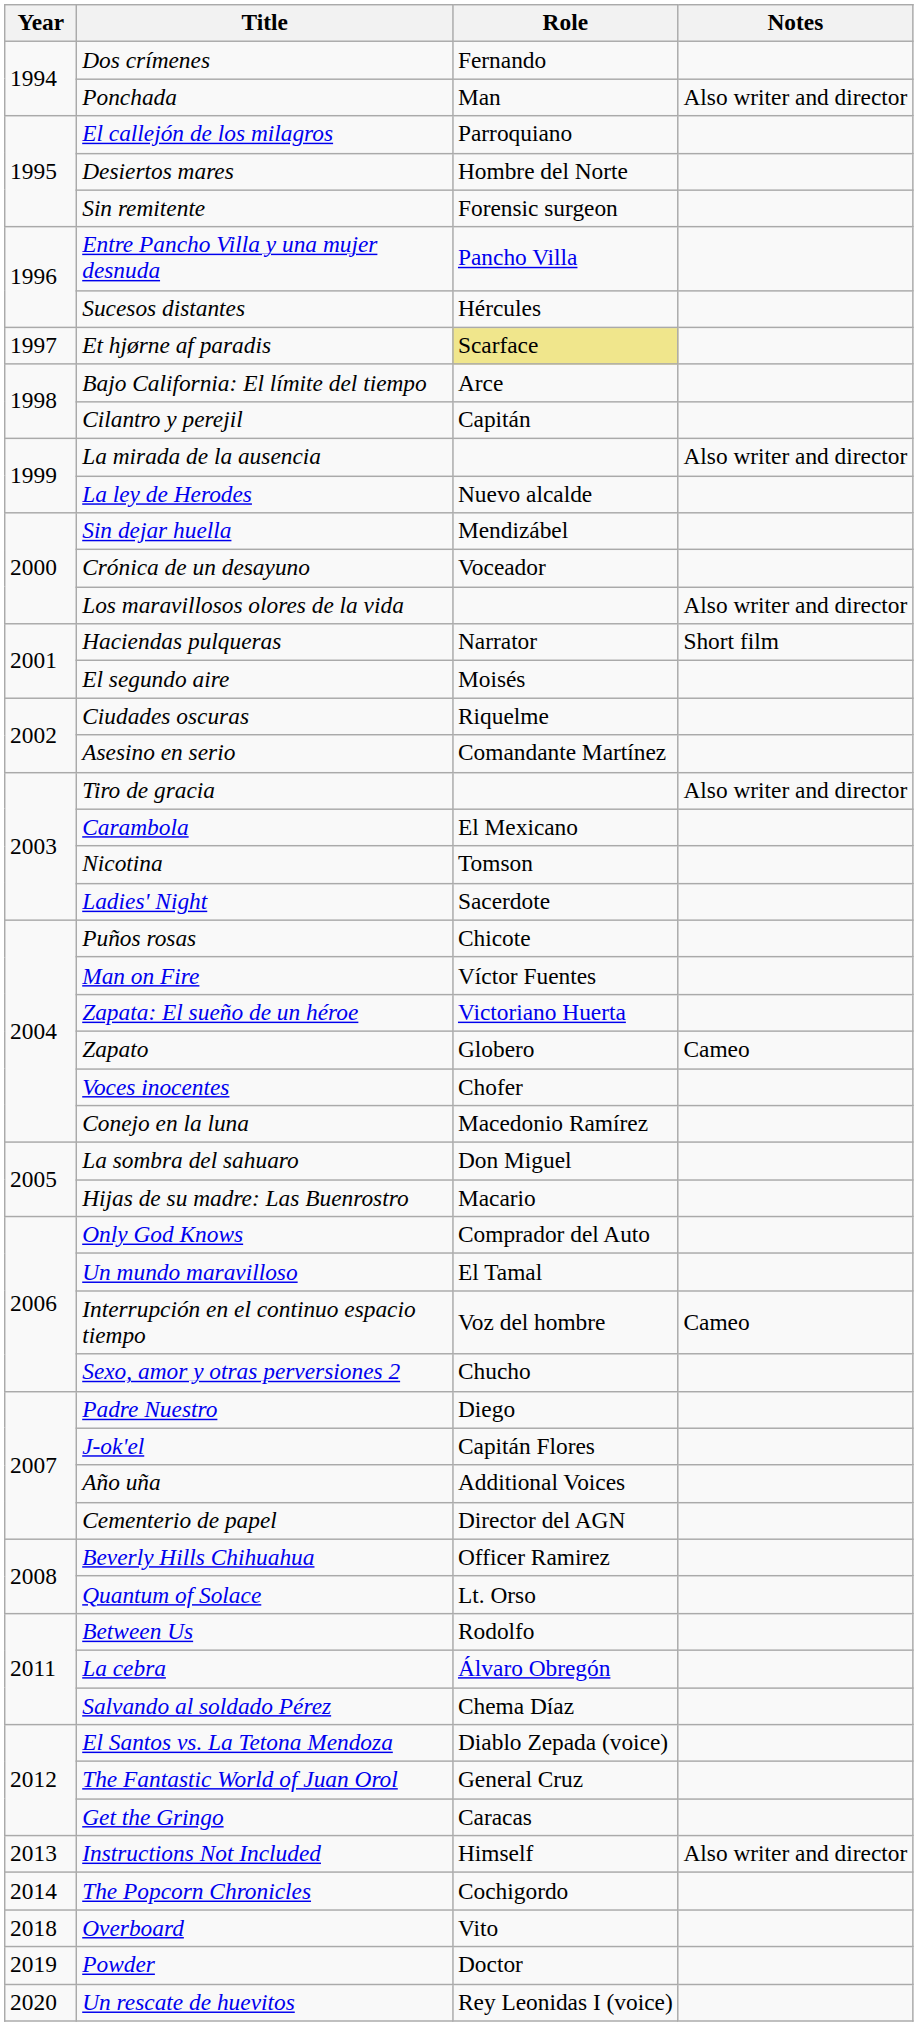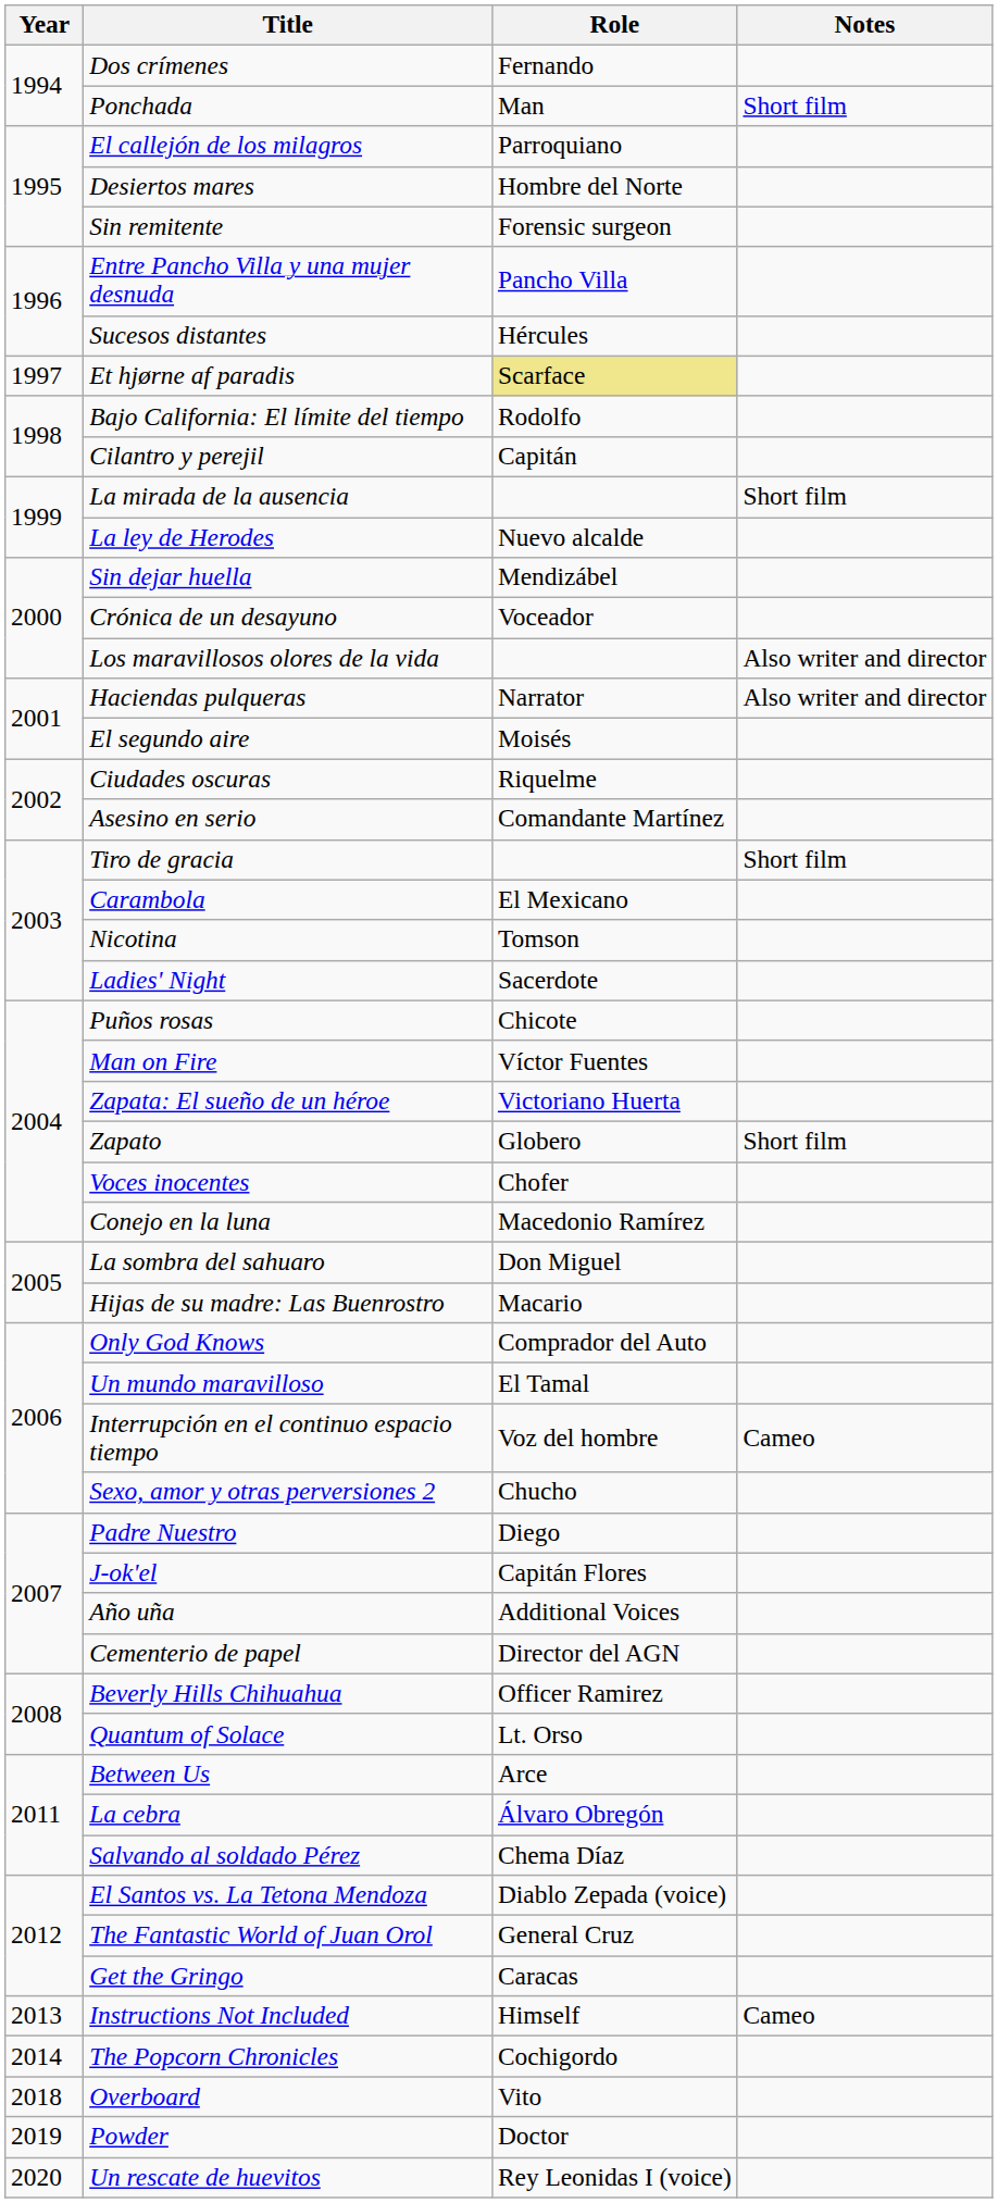Ponchada | Notes: Also writer and director -> Short film
Bajo California: El límite del tiempo | Role: Arce -> Rodolfo
La mirada de la ausencia | Notes: Also writer and director -> Short film
Haciendas pulqueras | Notes: Short film -> Also writer and director
Tiro de gracia | Notes: Also writer and director -> Short film
Zapato | Notes: Cameo -> Short film
Between Us | Role: Rodolfo -> Arce
Instructions Not Included | Notes: Also writer and director -> Cameo
